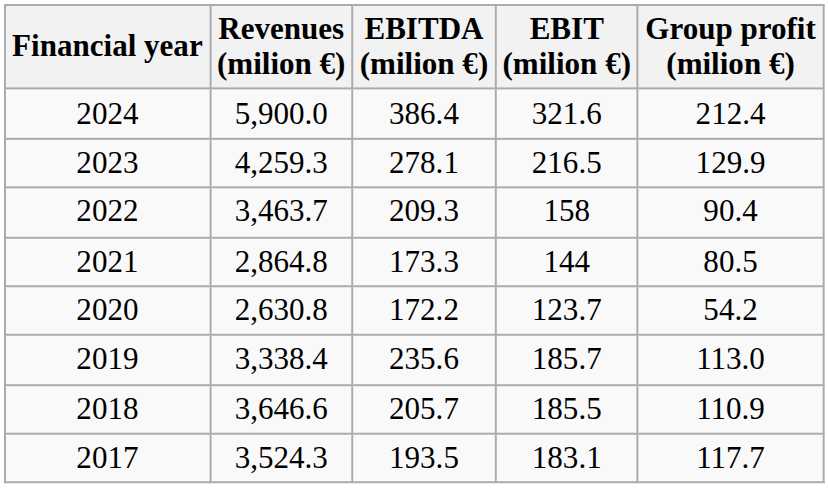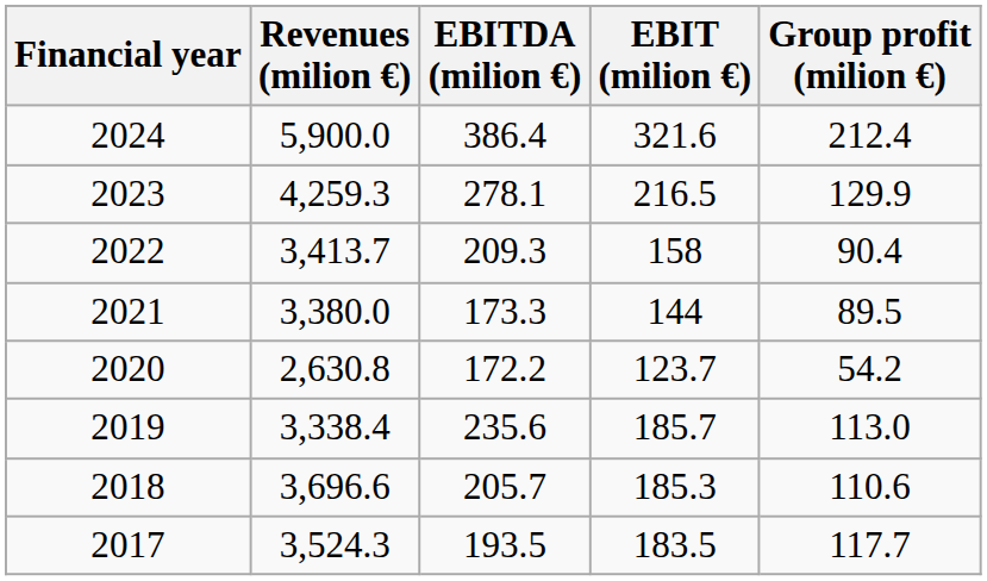2022 | Revenues (milion €): 3,463.7 -> 3,413.7
2021 | Revenues (milion €): 2,864.8 -> 3,380.0
2021 | Group profit (milion €): 80.5 -> 89.5
2018 | Revenues (milion €): 3,646.6 -> 3,696.6
2018 | EBIT (milion €): 185.5 -> 185.3
2018 | Group profit (milion €): 110.9 -> 110.6
2017 | EBIT (milion €): 183.1 -> 183.5
